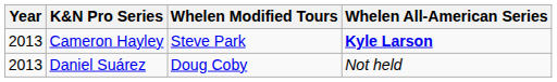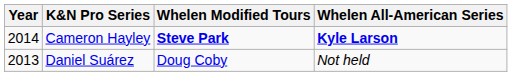Cameron Hayley | Year: 2013 -> 2014
Cameron Hayley | Whelen Modified Tours: normal -> bold
